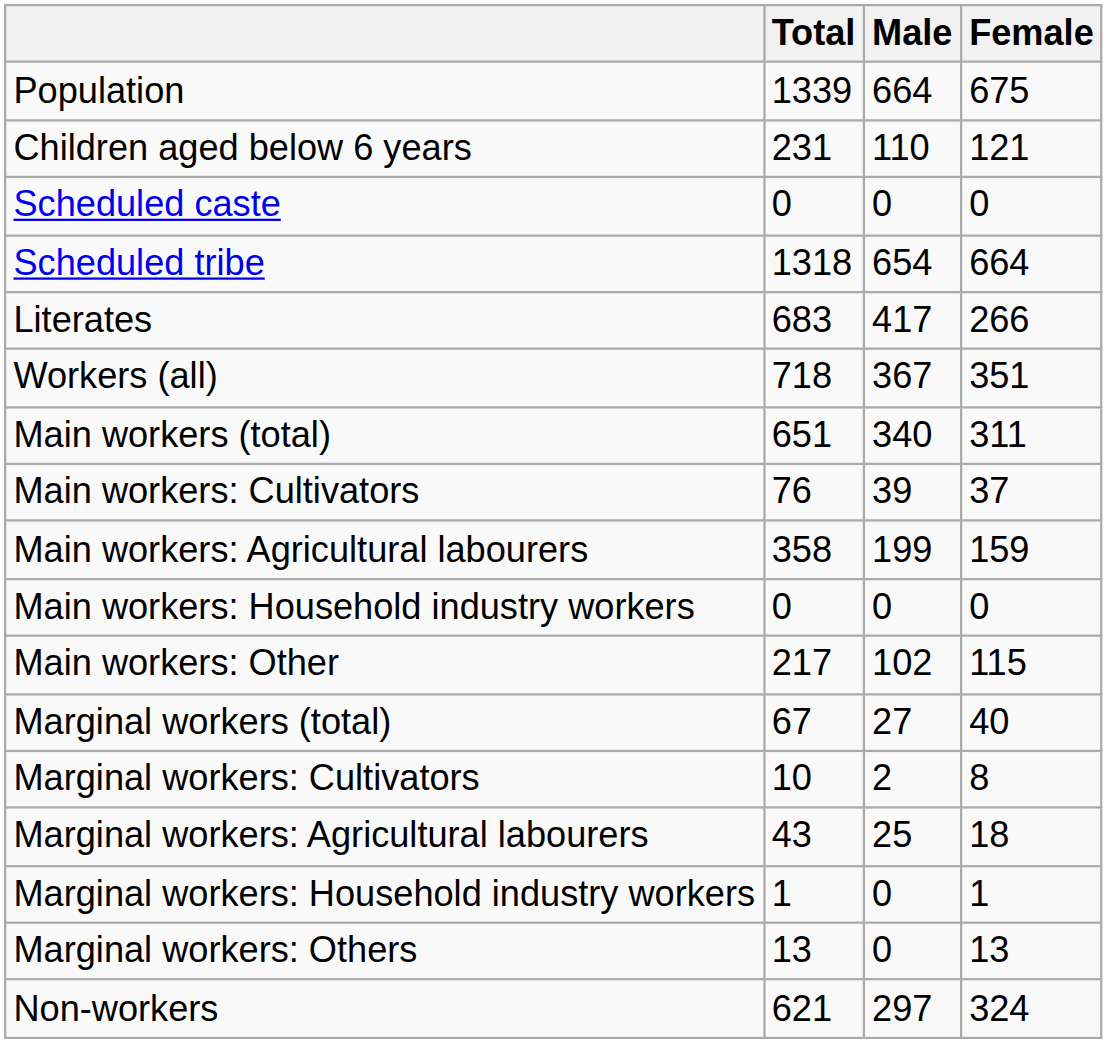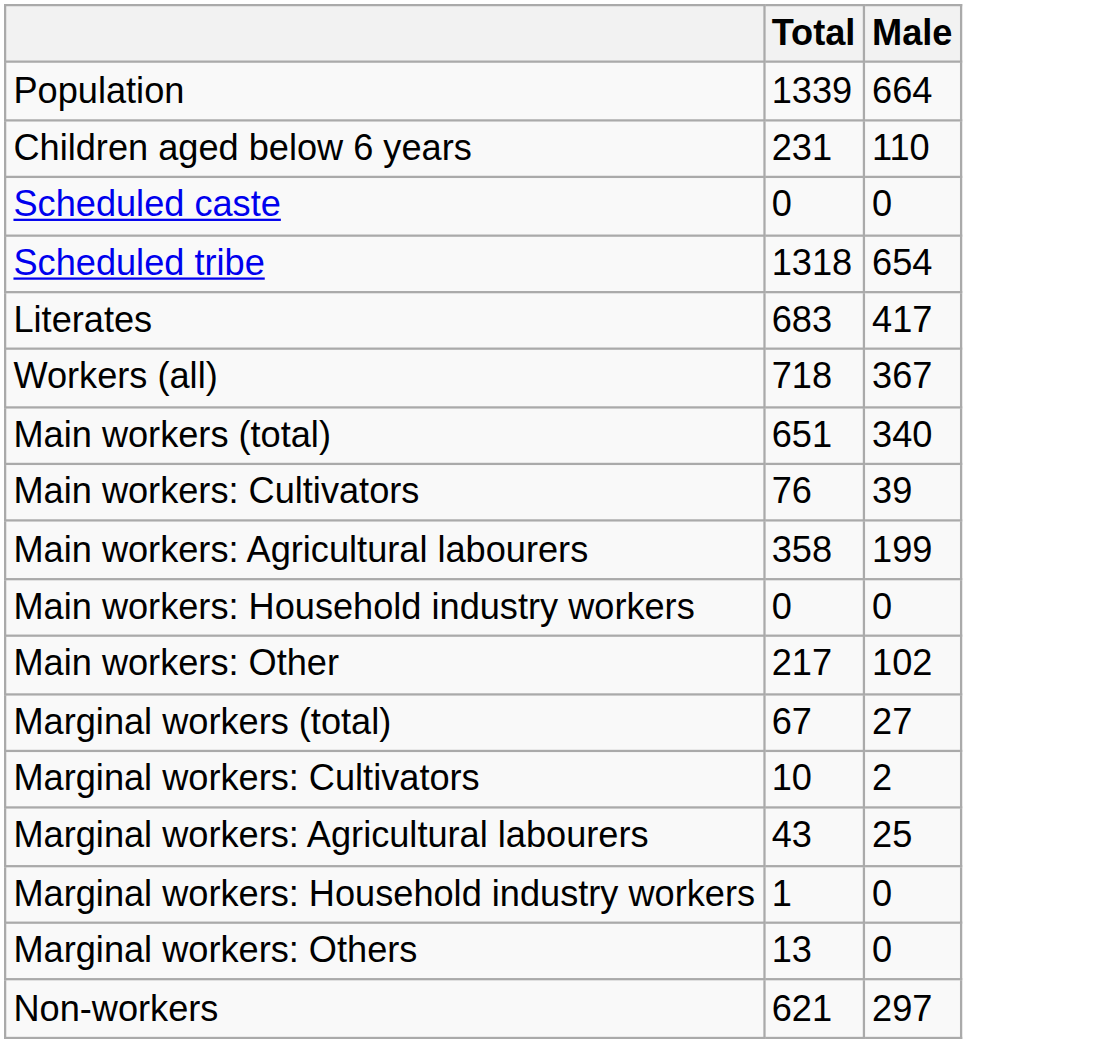- column: Female | 675 | 121 | 0 | 664 | 266 | 351 | 311 | 37 | 159 | 0 | 115 | 40 | 8 | 18 | 1 | 13 | 324
